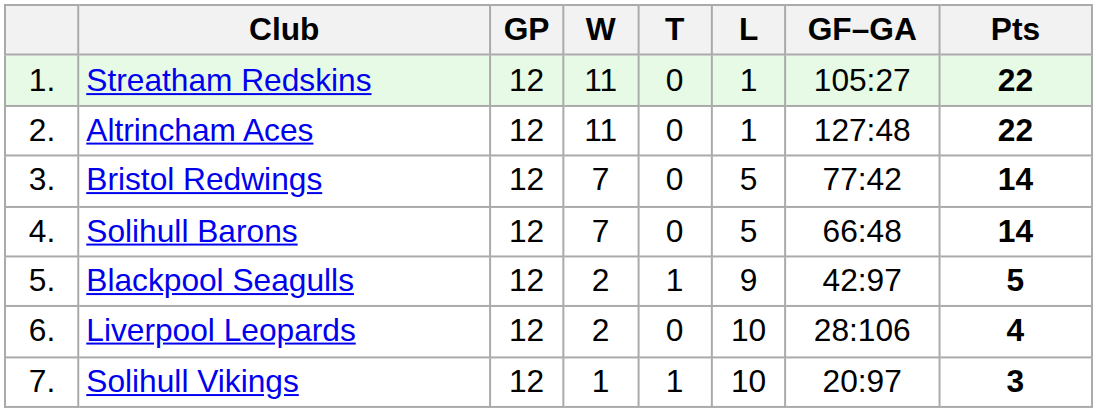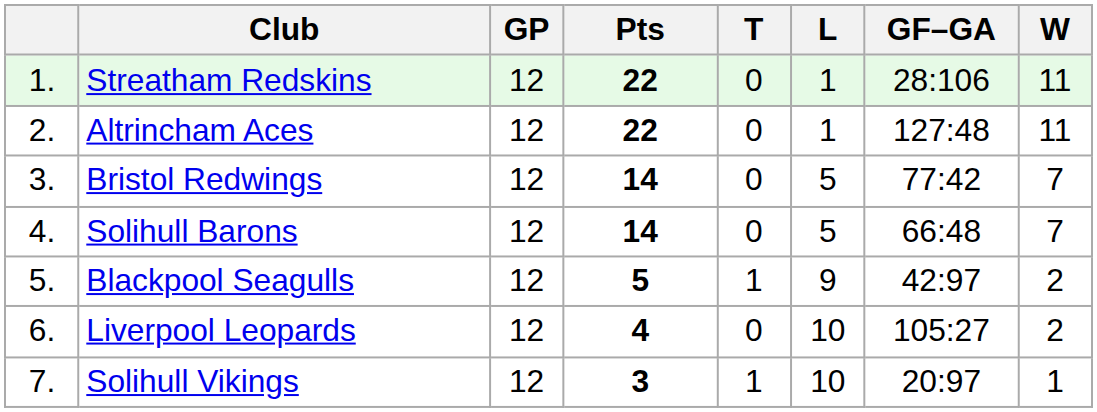columns swapped: W <-> Pts
Streatham Redskins | GF–GA: 105:27 -> 28:106
Liverpool Leopards | GF–GA: 28:106 -> 105:27
